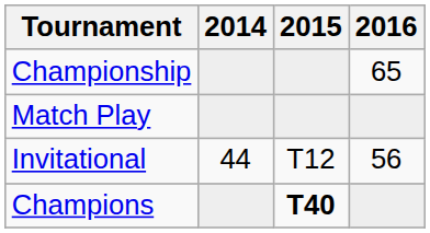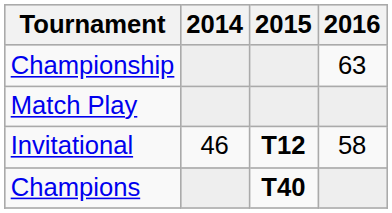Championship | 2016: 65 -> 63
Invitational | 2014: 44 -> 46
Invitational | 2015: normal -> bold
Invitational | 2016: 56 -> 58
